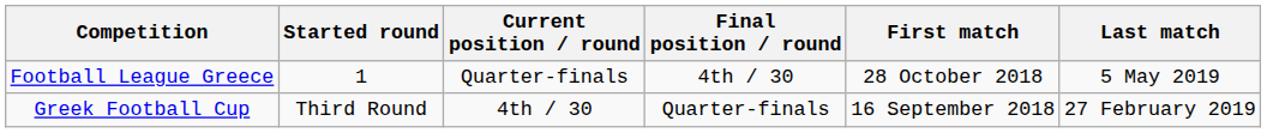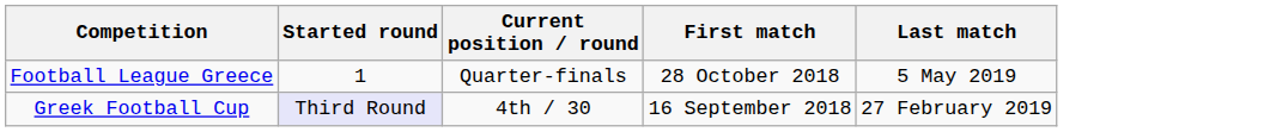- column: Final position / round | 4th / 30 | Quarter-finals
Greek Football Cup | Started round: no background -> lavender background
